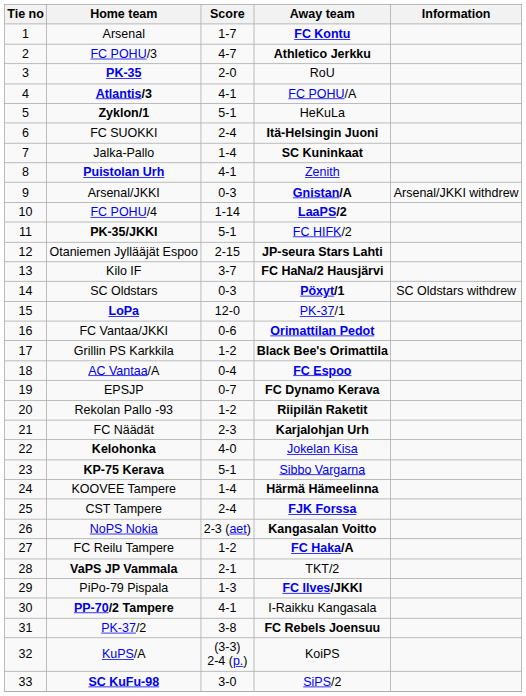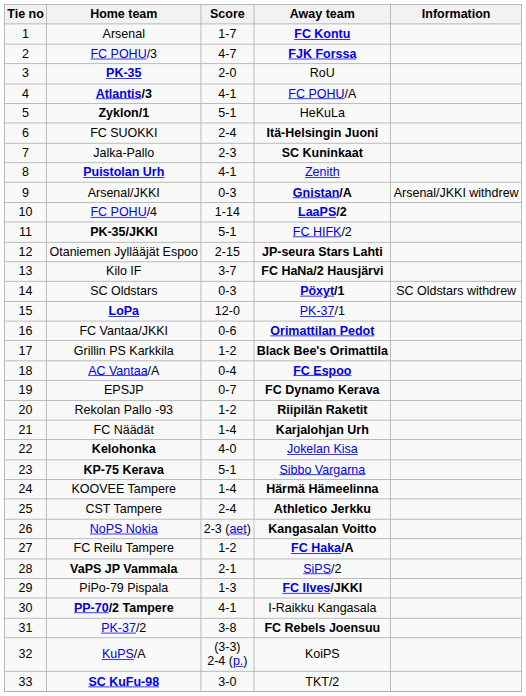FC POHU/3 | Away team: Athletico Jerkku -> FJK Forssa
Jalka-Pallo | Score: 1-4 -> 2-3
FC Näädät | Score: 2-3 -> 1-4
CST Tampere | Away team: FJK Forssa -> Athletico Jerkku
VaPS JP Vammala | Away team: TKT/2 -> SiPS/2
SC KuFu-98 | Away team: SiPS/2 -> TKT/2
